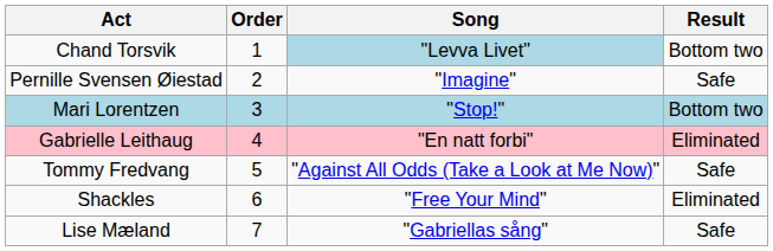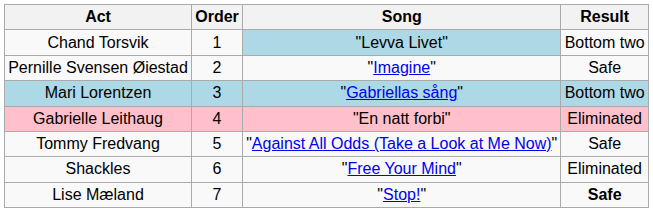Mari Lorentzen | Song: "Stop!" -> "Gabriellas sång"
Lise Mæland | Song: "Gabriellas sång" -> "Stop!"
Lise Mæland | Result: normal -> bold
